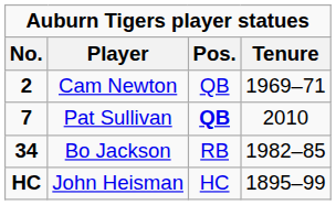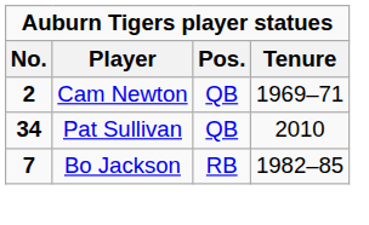Pat Sullivan | No.: 7 -> 34
Pat Sullivan | Pos.: bold -> normal
Bo Jackson | No.: 34 -> 7
- row: HC | John Heisman | HC | 1895–99
